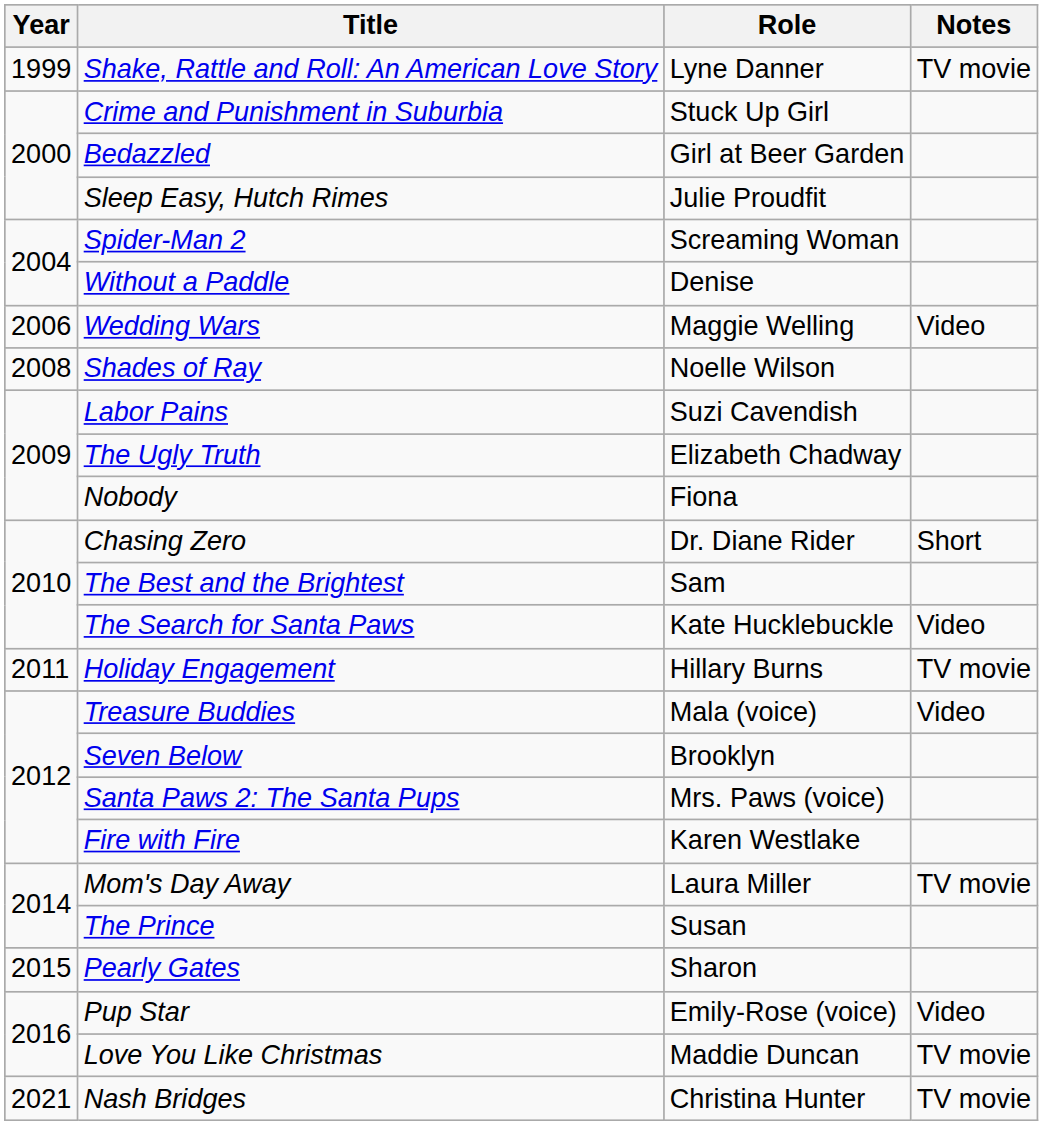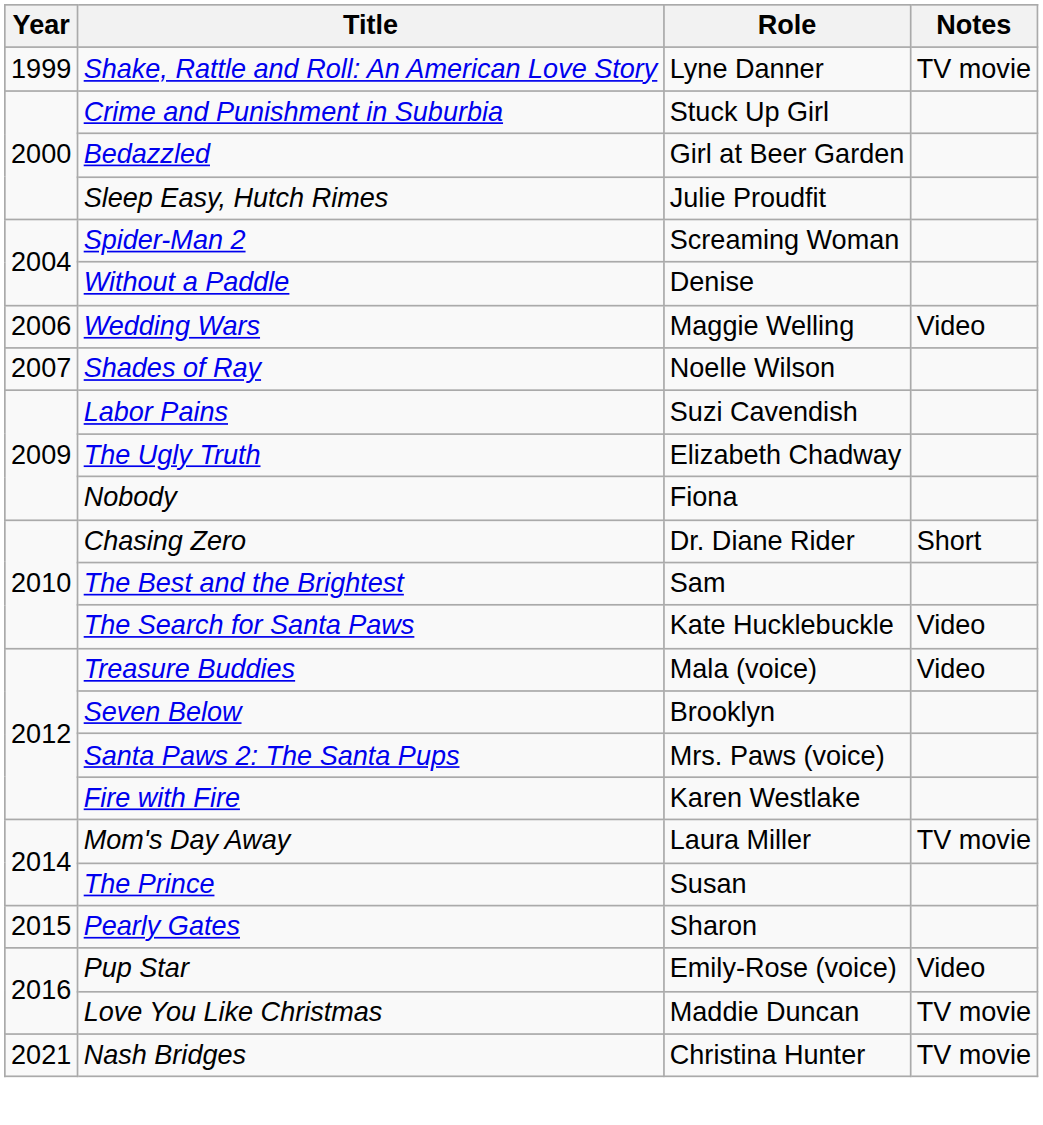Shades of Ray | Year: 2008 -> 2007
- row: 2011 | Holiday Engagement | Hillary Burns | TV movie
